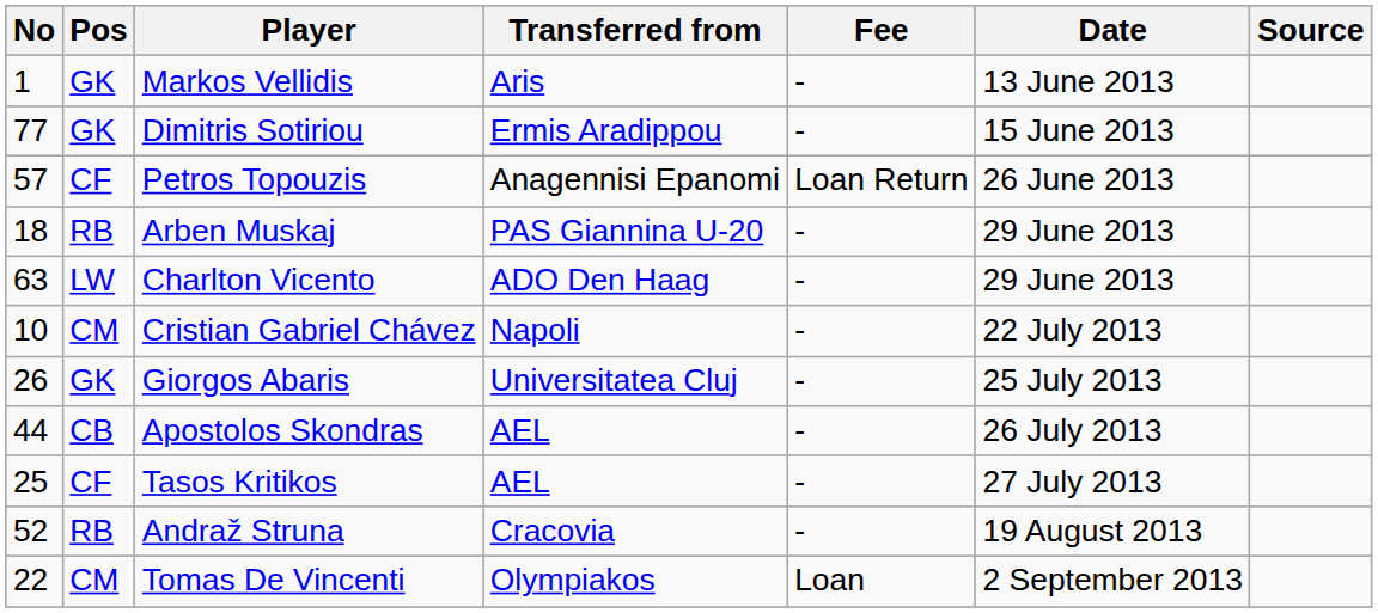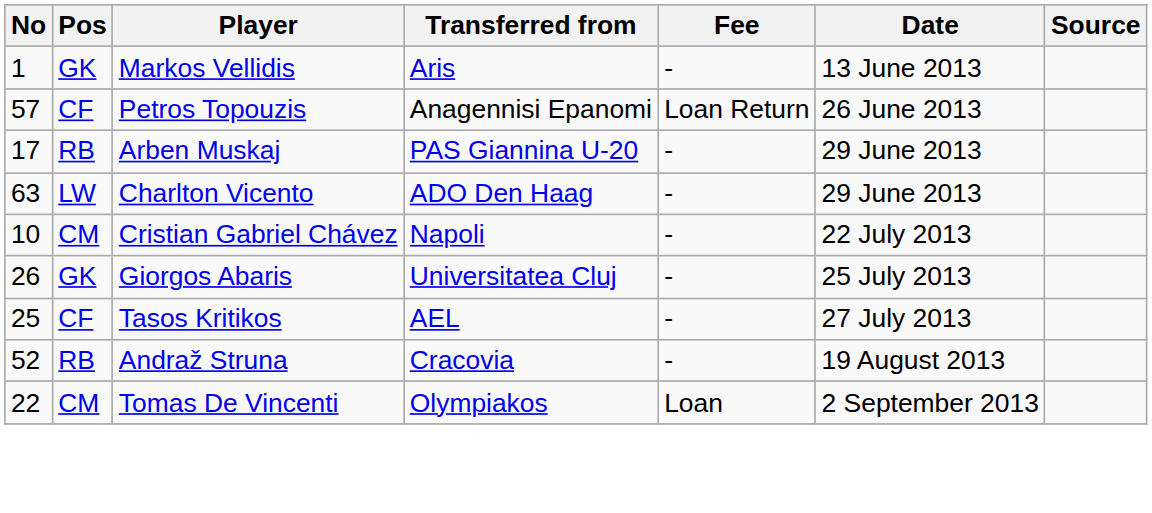- row: 77 | GK | Dimitris Sotiriou | Ermis Aradippou | - | 15 June 2013
Arben Muskaj | No: 18 -> 17
- row: 44 | CB | Apostolos Skondras | AEL | - | 26 July 2013
